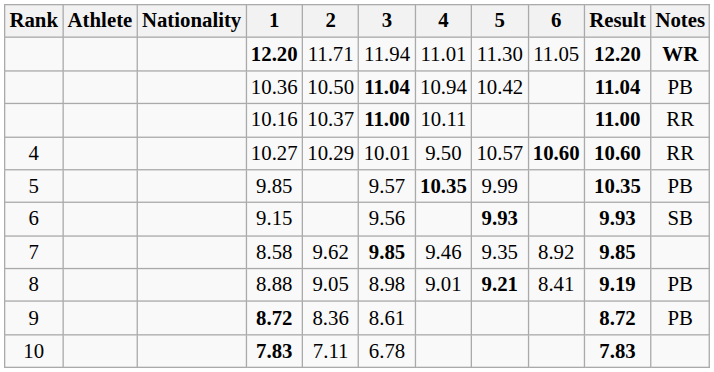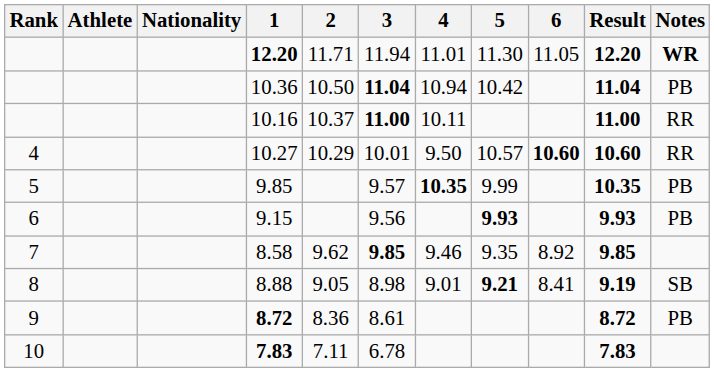9.15 | Notes: SB -> PB
8.88 | Notes: PB -> SB
